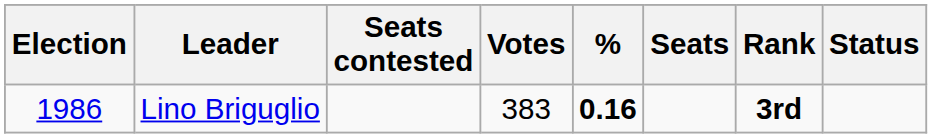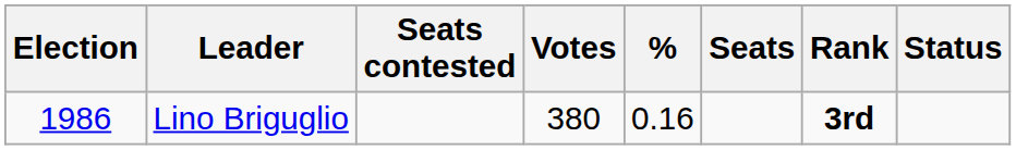Lino Briguglio | Votes: 383 -> 380
Lino Briguglio | %: bold -> normal
